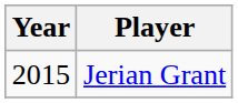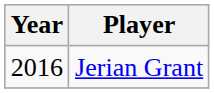Jerian Grant | Year: 2015 -> 2016
